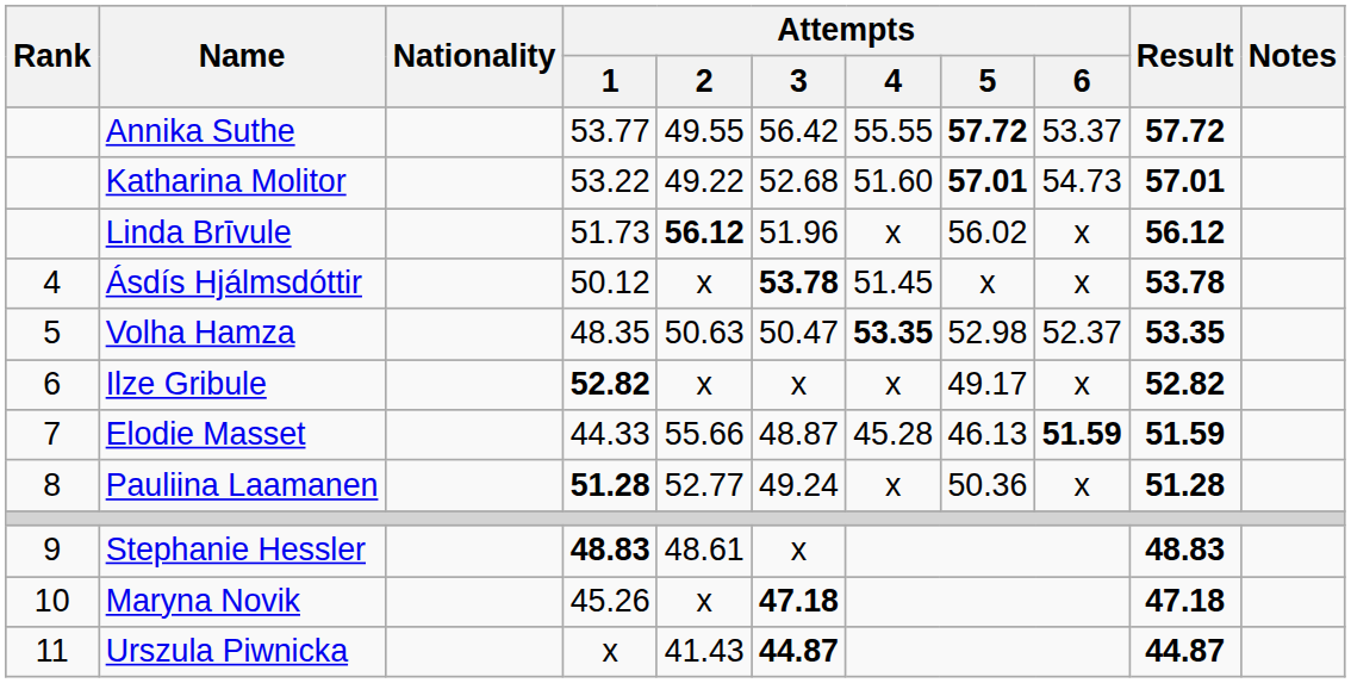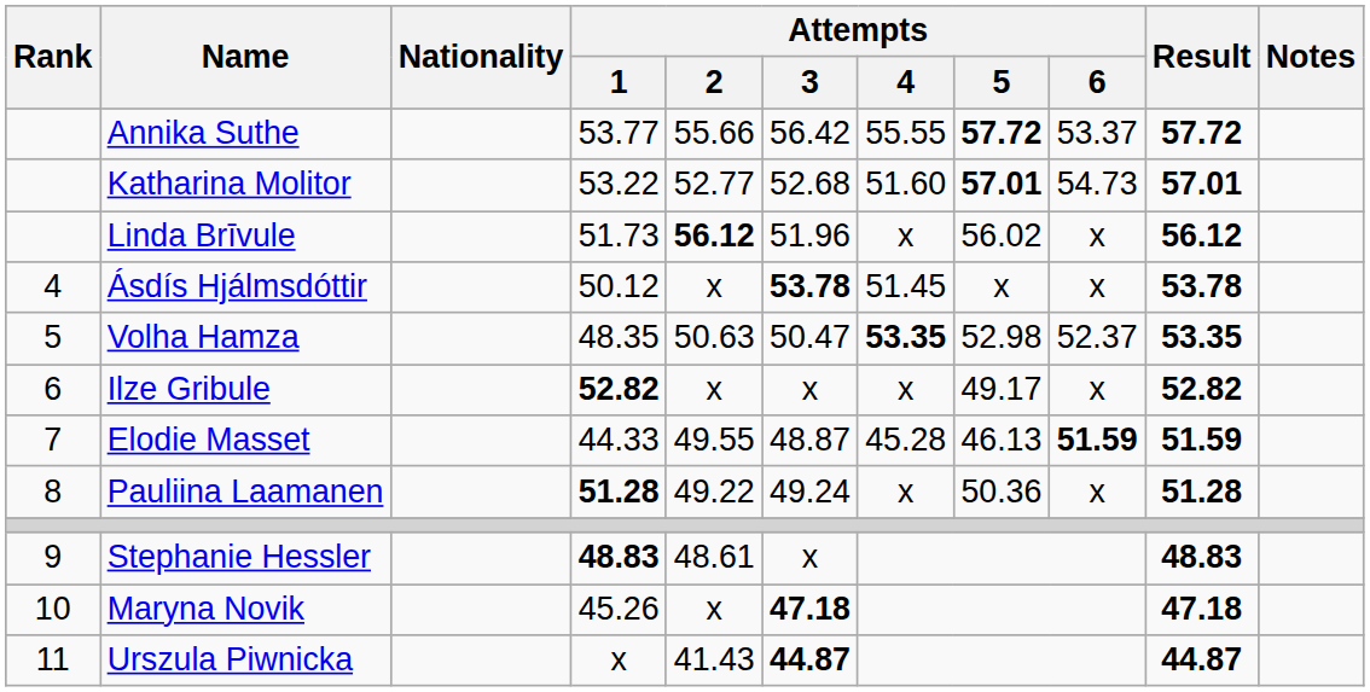Annika Suthe | Attempts / 2: 49.55 -> 55.66
Katharina Molitor | Attempts / 2: 49.22 -> 52.77
Elodie Masset | Attempts / 2: 55.66 -> 49.55
Pauliina Laamanen | Attempts / 2: 52.77 -> 49.22
